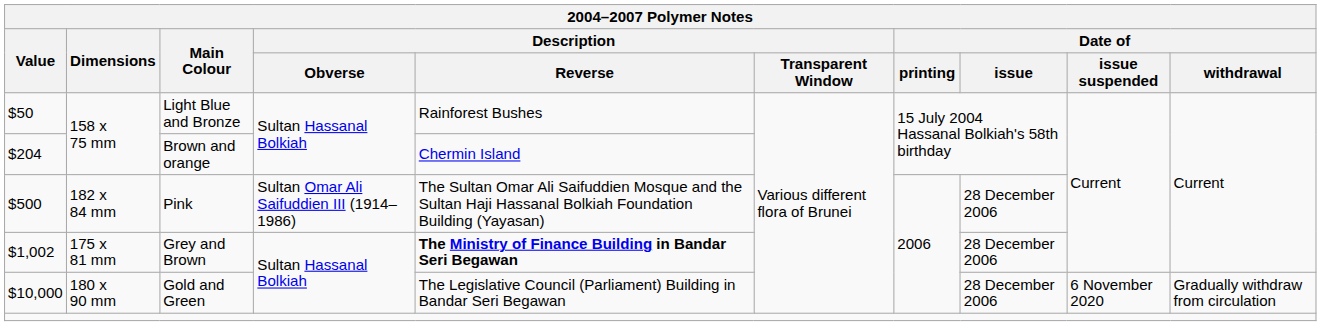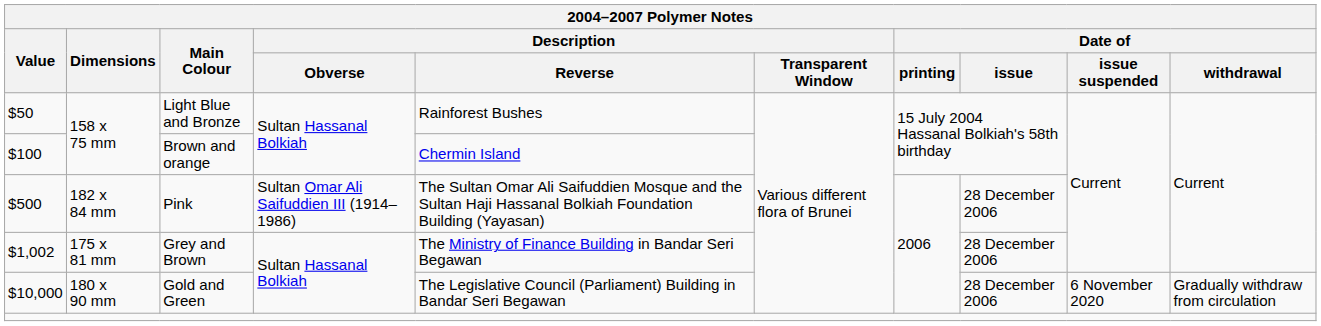Brown and orange | Value: $204 -> $100
Grey and Brown | Description / Reverse: bold -> normal
